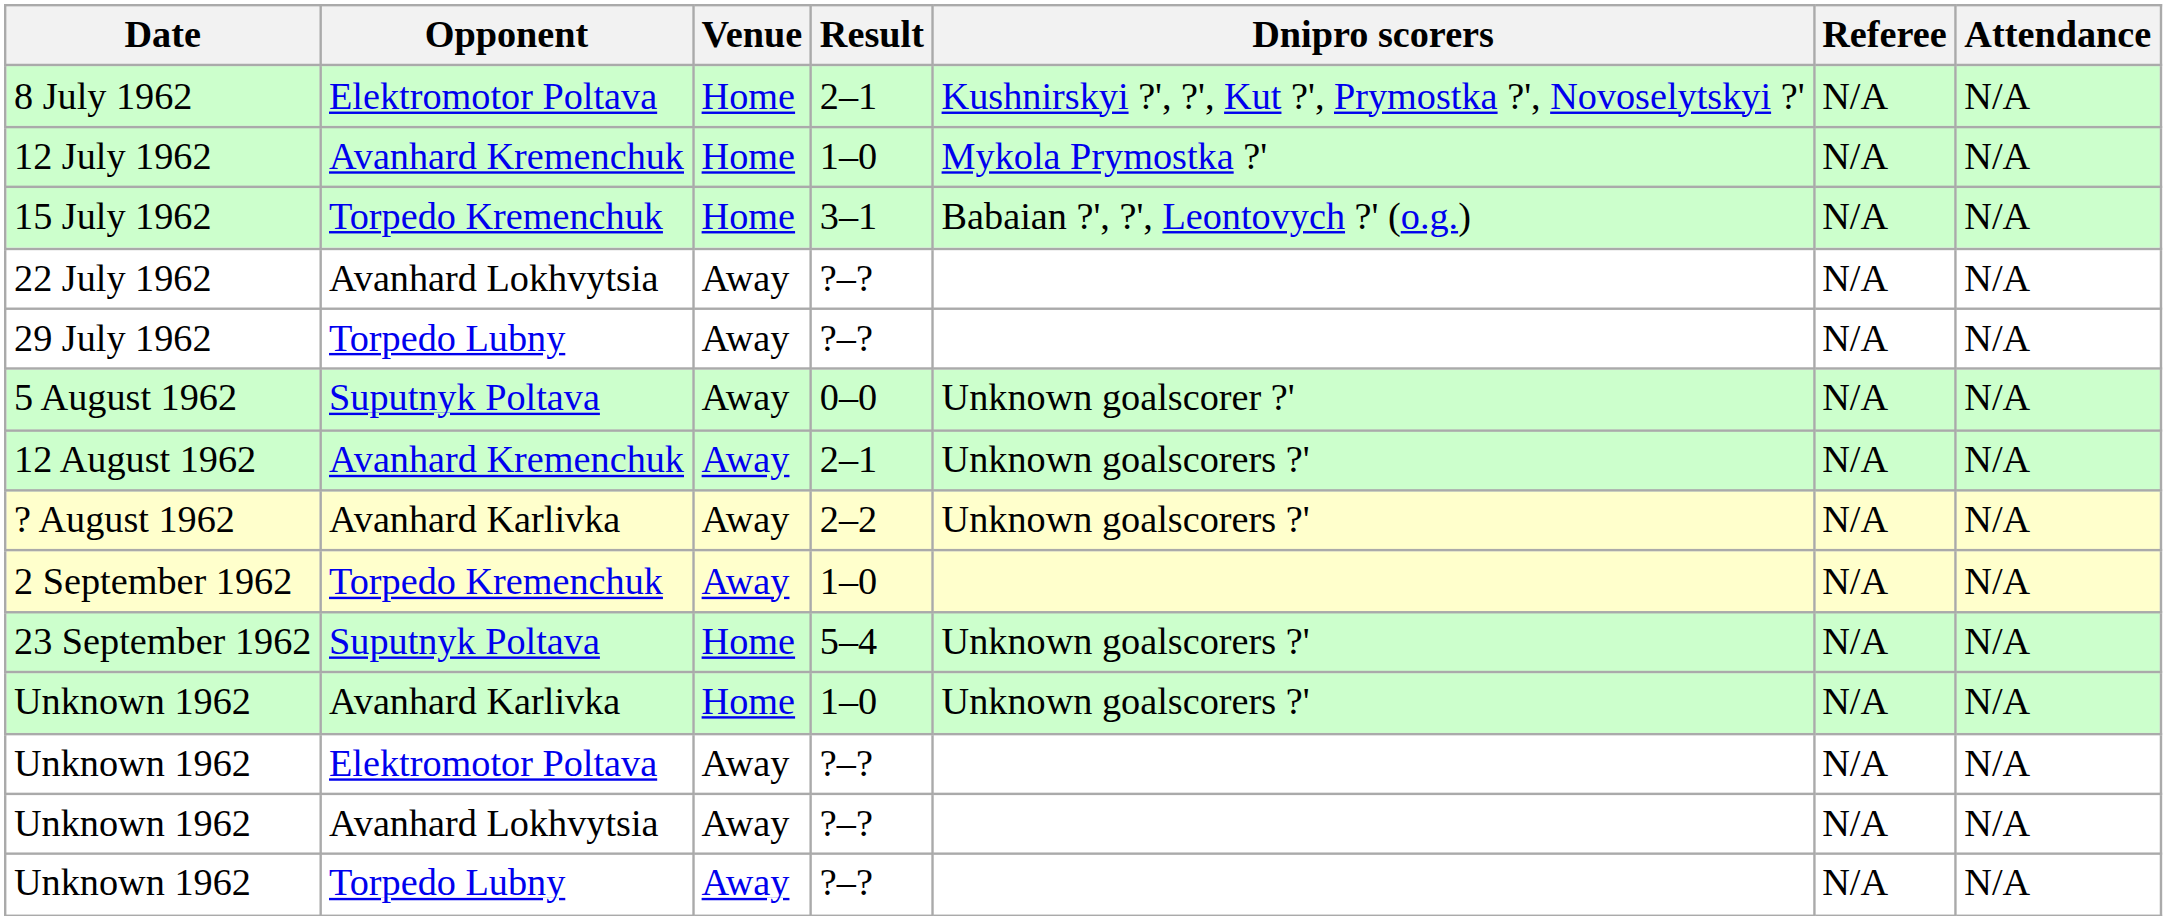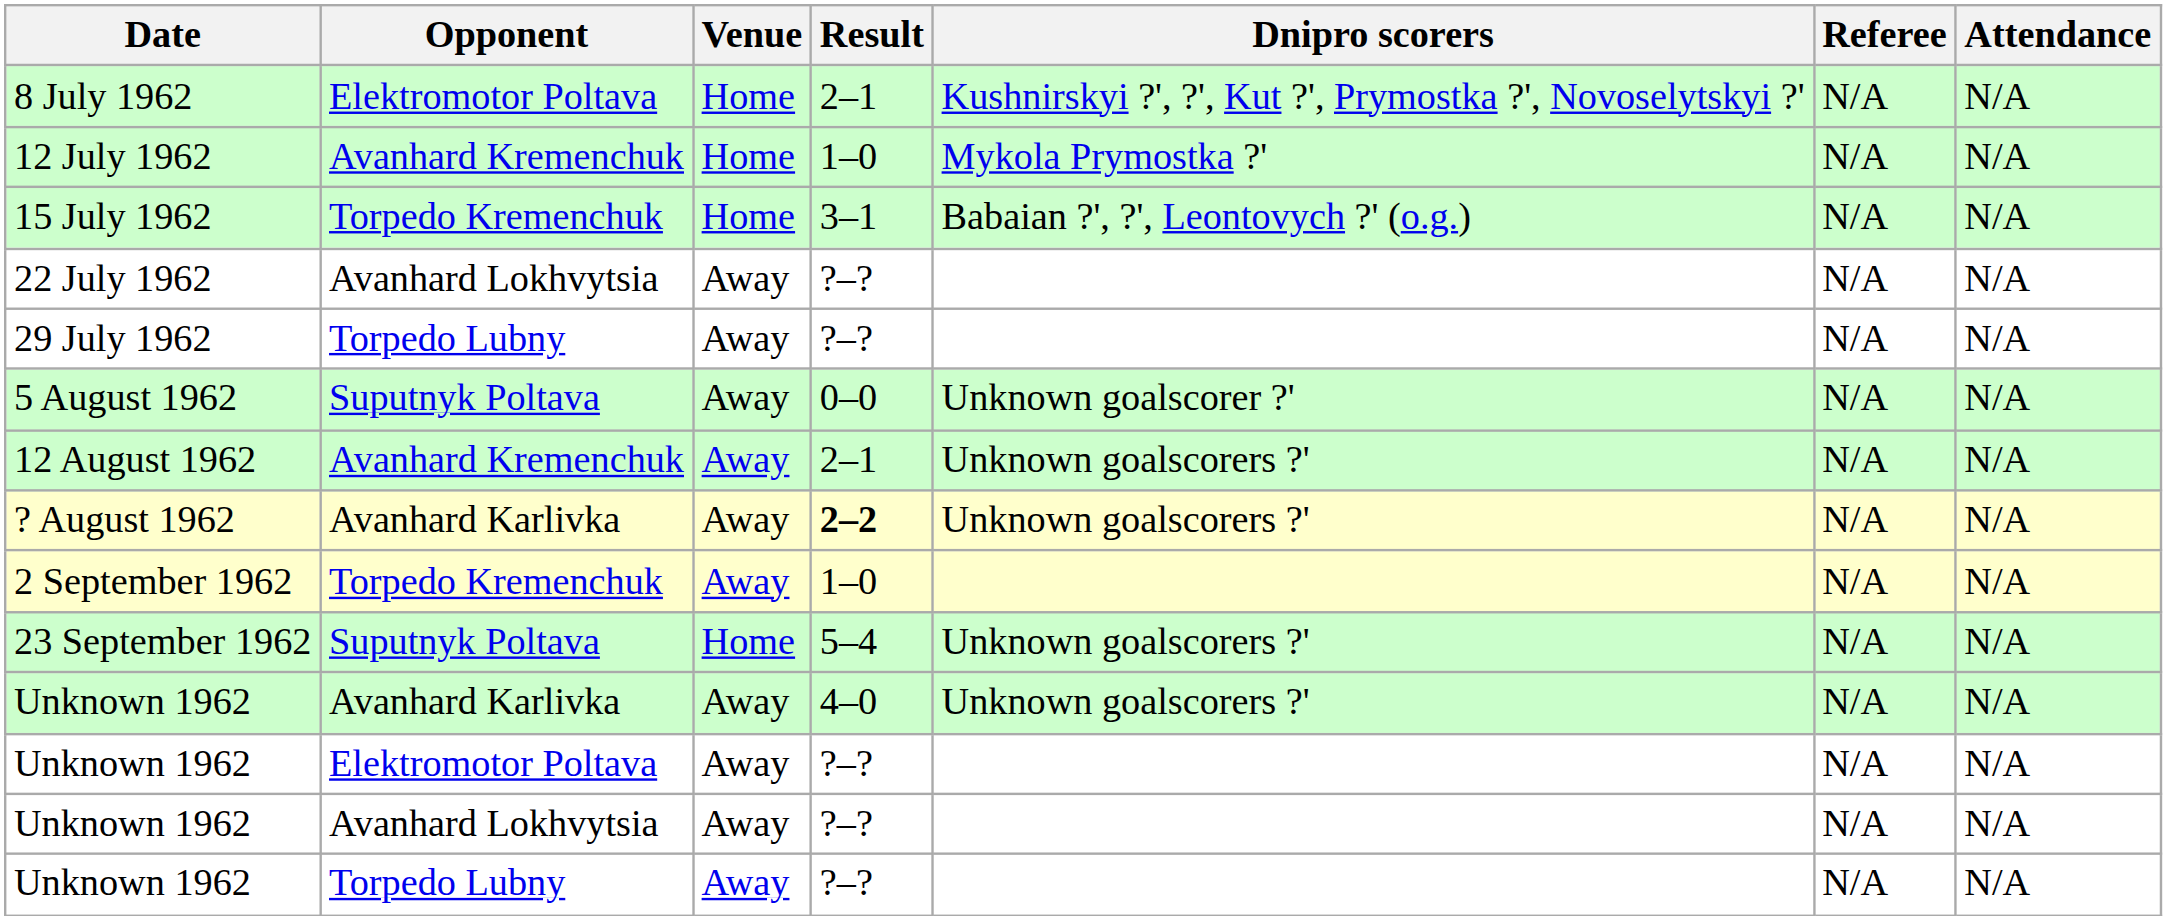? August 1962 | Result: normal -> bold
Unknown 1962 / Avanhard Karlivka | Venue: Home -> Away
Unknown 1962 / Avanhard Karlivka | Result: 1–0 -> 4–0
